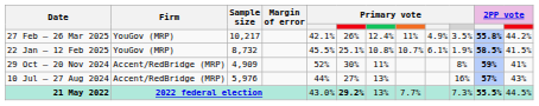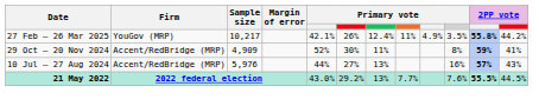- row: 22 Jan – 12 Feb 2025 | YouGov (MRP) | 8,732 | 45.5% | 25.1% | 10.8% | 10.7% | 6.1% | 1.9% | 58.5% | 41.5%
21 May 2022 | column 6: bold -> normal
21 May 2022 | column 10: 7.3% -> 7.6%
